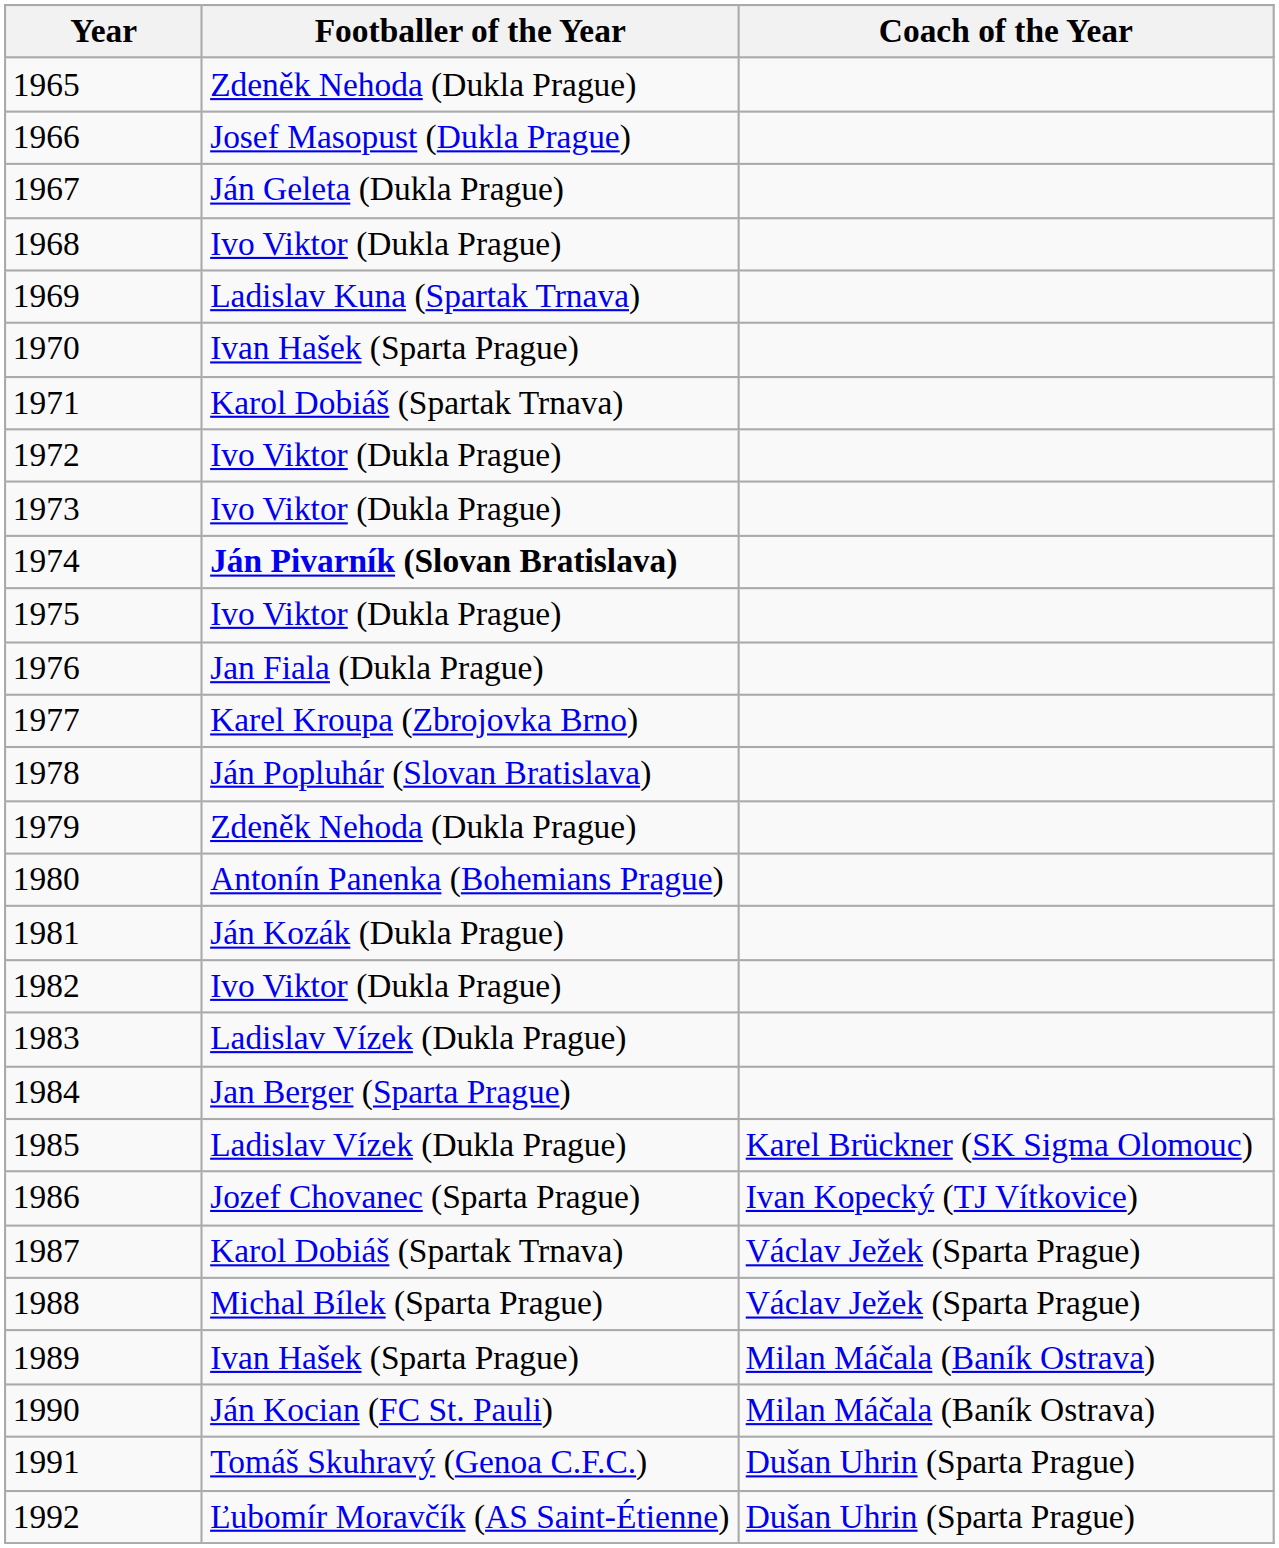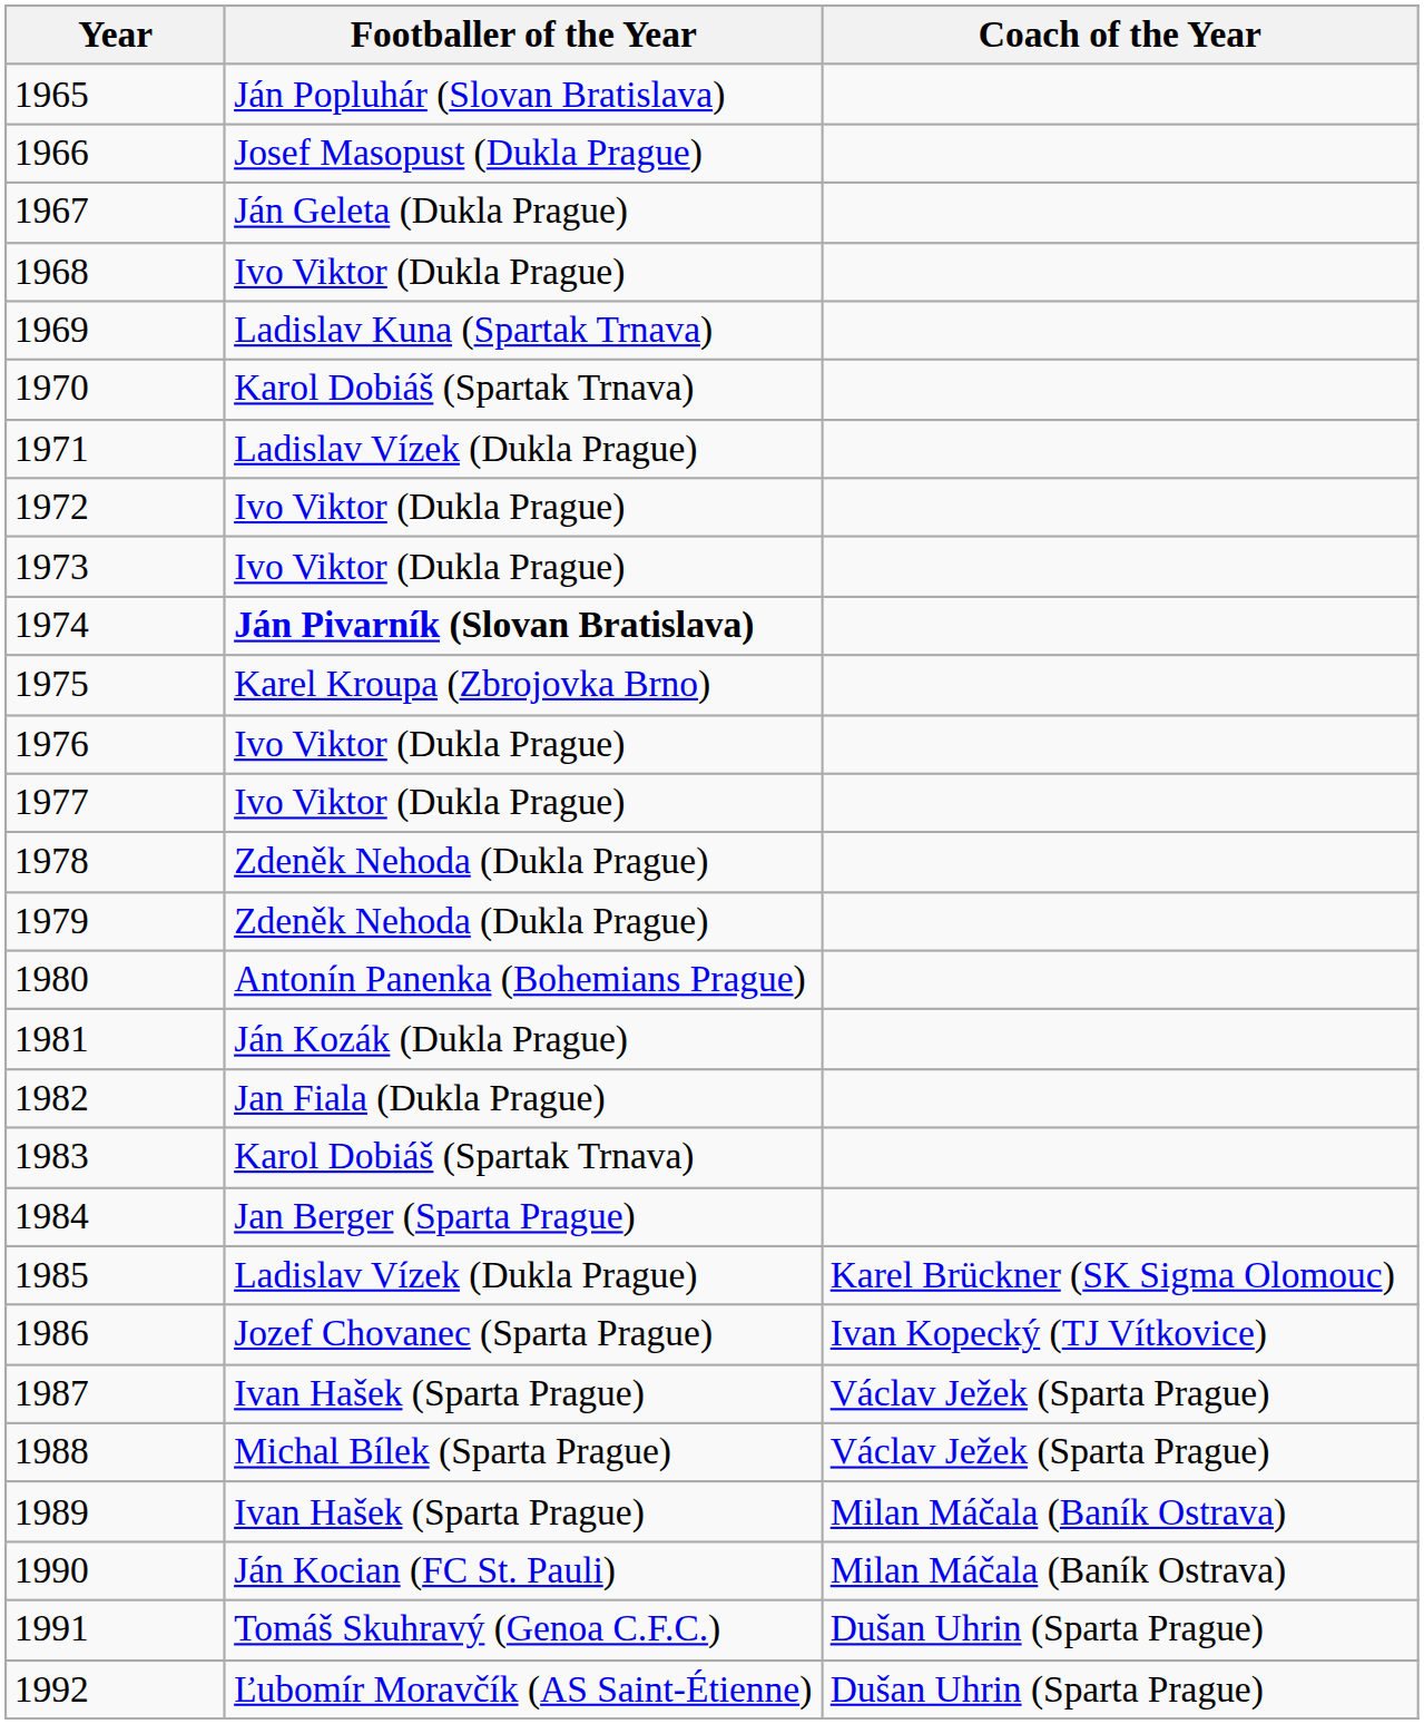1965 | Footballer of the Year: Zdeněk Nehoda (Dukla Prague) -> Ján Popluhár (Slovan Bratislava)
1970 | Footballer of the Year: Ivan Hašek (Sparta Prague) -> Karol Dobiáš (Spartak Trnava)
1971 | Footballer of the Year: Karol Dobiáš (Spartak Trnava) -> Ladislav Vízek (Dukla Prague)
1975 | Footballer of the Year: Ivo Viktor (Dukla Prague) -> Karel Kroupa (Zbrojovka Brno)
1976 | Footballer of the Year: Jan Fiala (Dukla Prague) -> Ivo Viktor (Dukla Prague)
1977 | Footballer of the Year: Karel Kroupa (Zbrojovka Brno) -> Ivo Viktor (Dukla Prague)
1978 | Footballer of the Year: Ján Popluhár (Slovan Bratislava) -> Zdeněk Nehoda (Dukla Prague)
1982 | Footballer of the Year: Ivo Viktor (Dukla Prague) -> Jan Fiala (Dukla Prague)
1983 | Footballer of the Year: Ladislav Vízek (Dukla Prague) -> Karol Dobiáš (Spartak Trnava)
1987 | Footballer of the Year: Karol Dobiáš (Spartak Trnava) -> Ivan Hašek (Sparta Prague)
